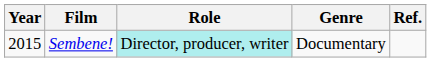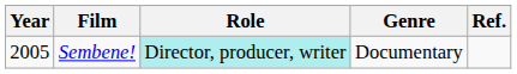Sembene! | Year: 2015 -> 2005
